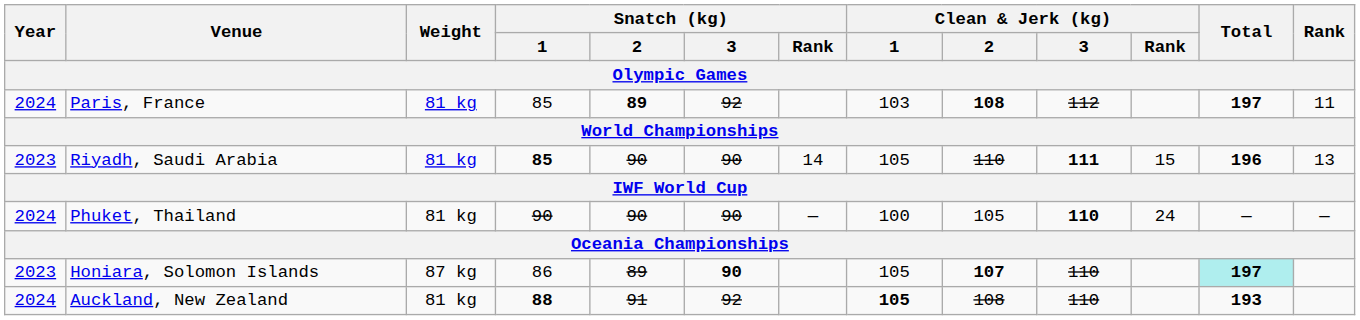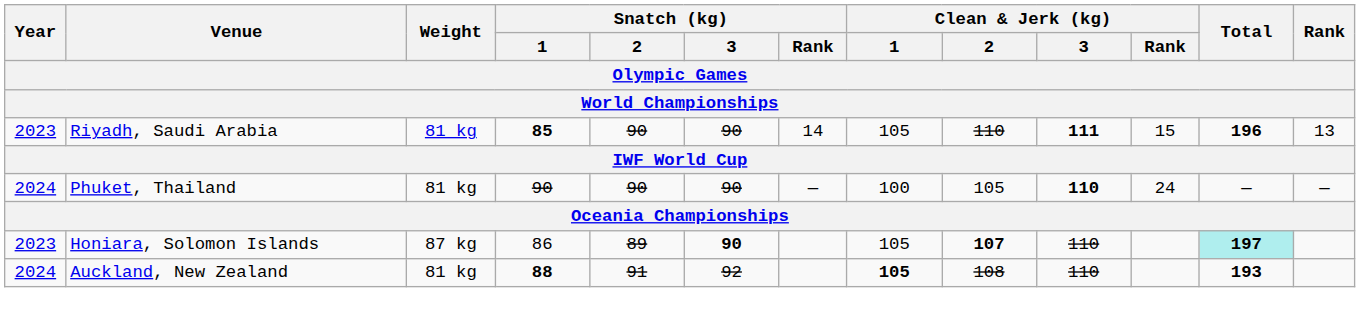- row: 2024 | Paris, France | 81 kg | 85 | 89 | 92 | 103 | 108 | 112 | 197 | 11
